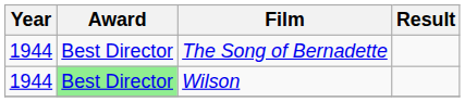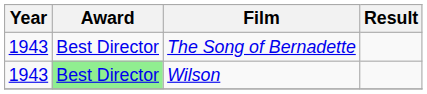The Song of Bernadette | Year: 1944 -> 1943
Wilson | Year: 1944 -> 1943
